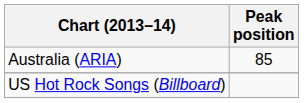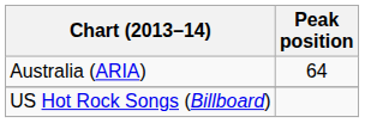Australia (ARIA) | Peak position: 85 -> 64
